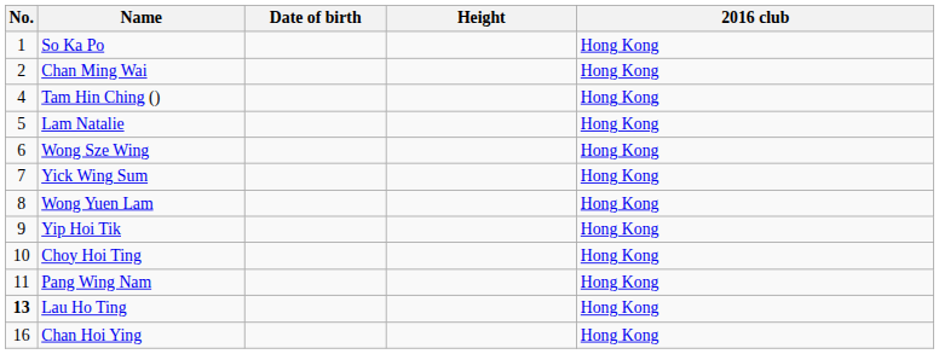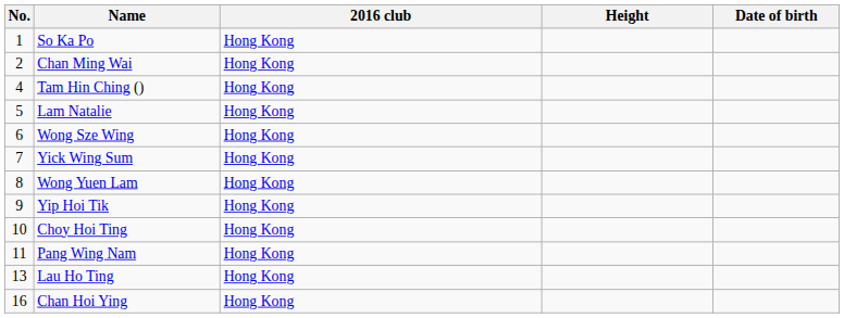columns swapped: Date of birth <-> 2016 club
Lau Ho Ting | No.: bold -> normal
